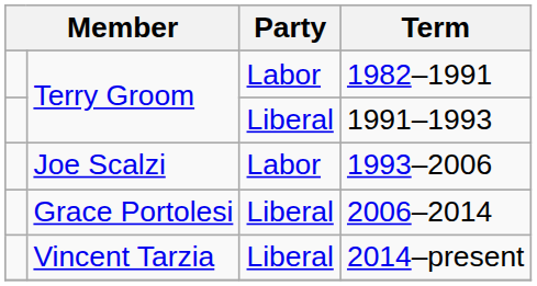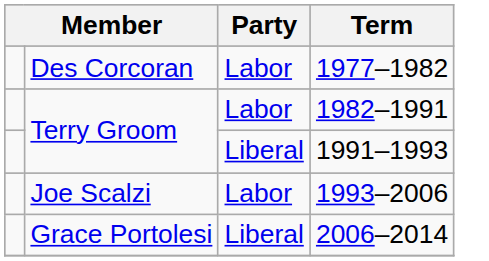+ row: Des Corcoran | Labor | 1977–1982
- row: Vincent Tarzia | Liberal | 2014–present
